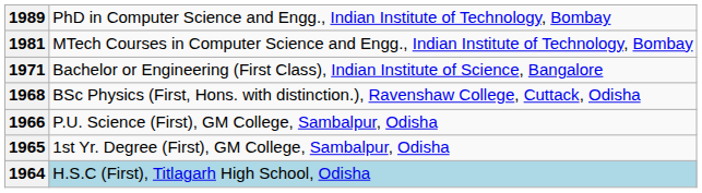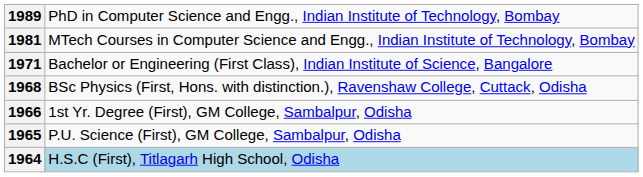1966 | column 2: P.U. Science (First), GM College, Sambalpur, Odisha -> 1st Yr. Degree (First), GM College, Sambalpur, Odisha
1965 | column 2: 1st Yr. Degree (First), GM College, Sambalpur, Odisha -> P.U. Science (First), GM College, Sambalpur, Odisha
